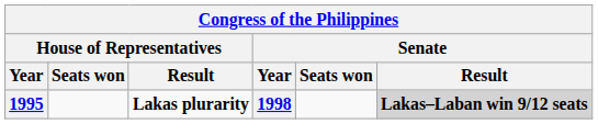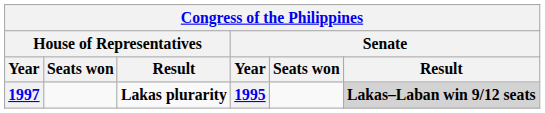Lakas plurarity | House of Representatives / Year: 1995 -> 1997
Lakas plurarity | Senate / Year: 1998 -> 1995
